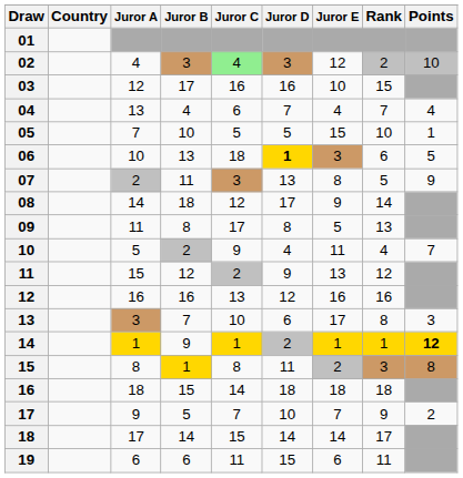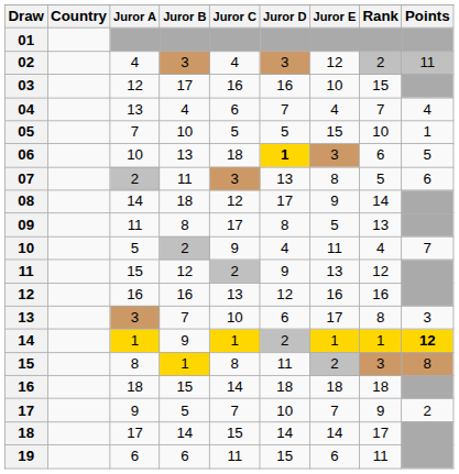02 | Juror C: lightgreen background -> no background
02 | Points: 10 -> 11
07 | Points: 9 -> 6
